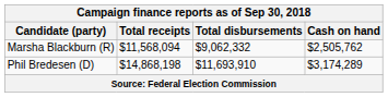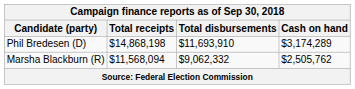rows swapped: Marsha Blackburn (R) <-> Phil Bredesen (D)
